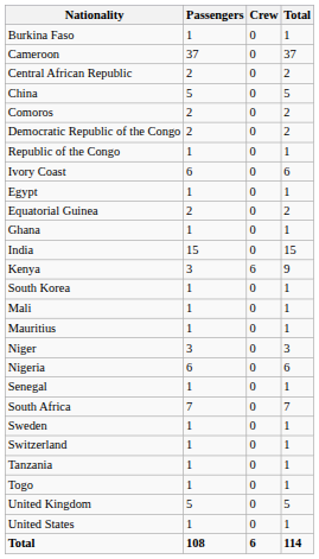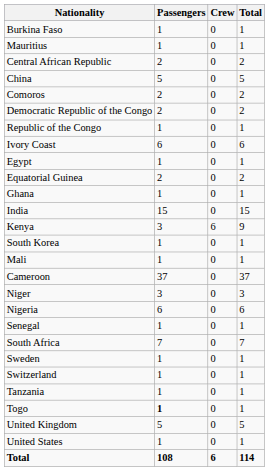rows swapped: Cameroon <-> Mauritius
Togo | Passengers: normal -> bold
